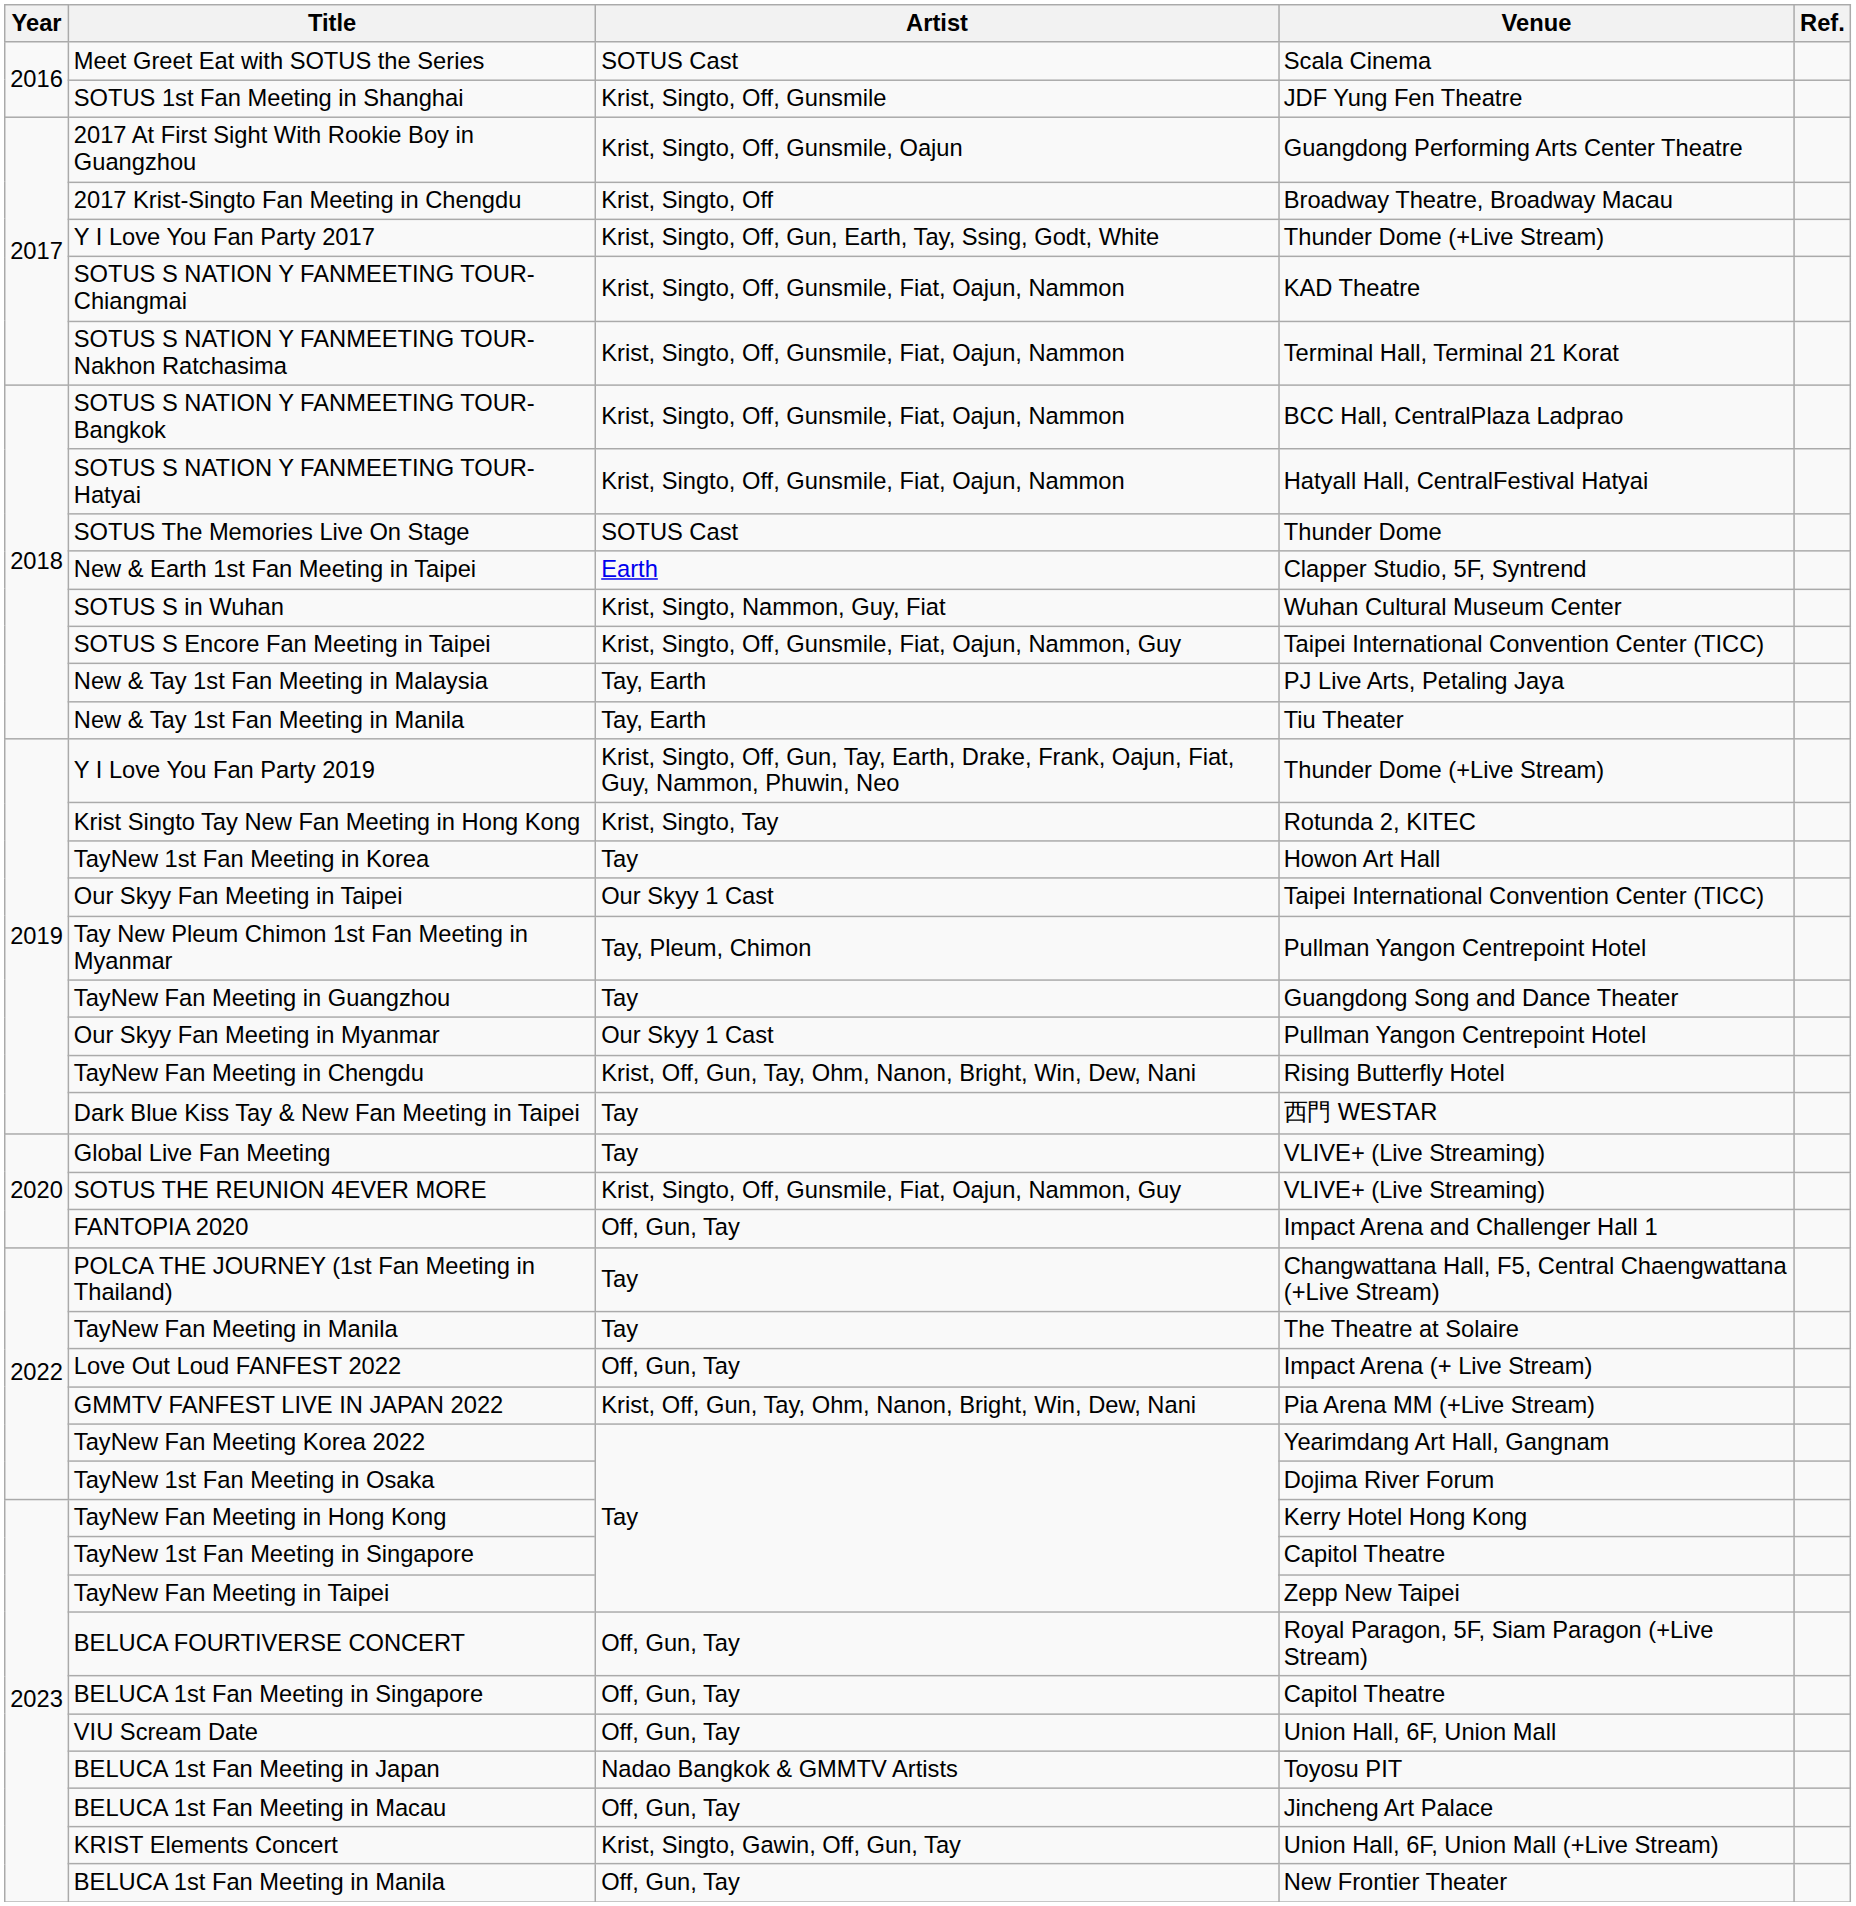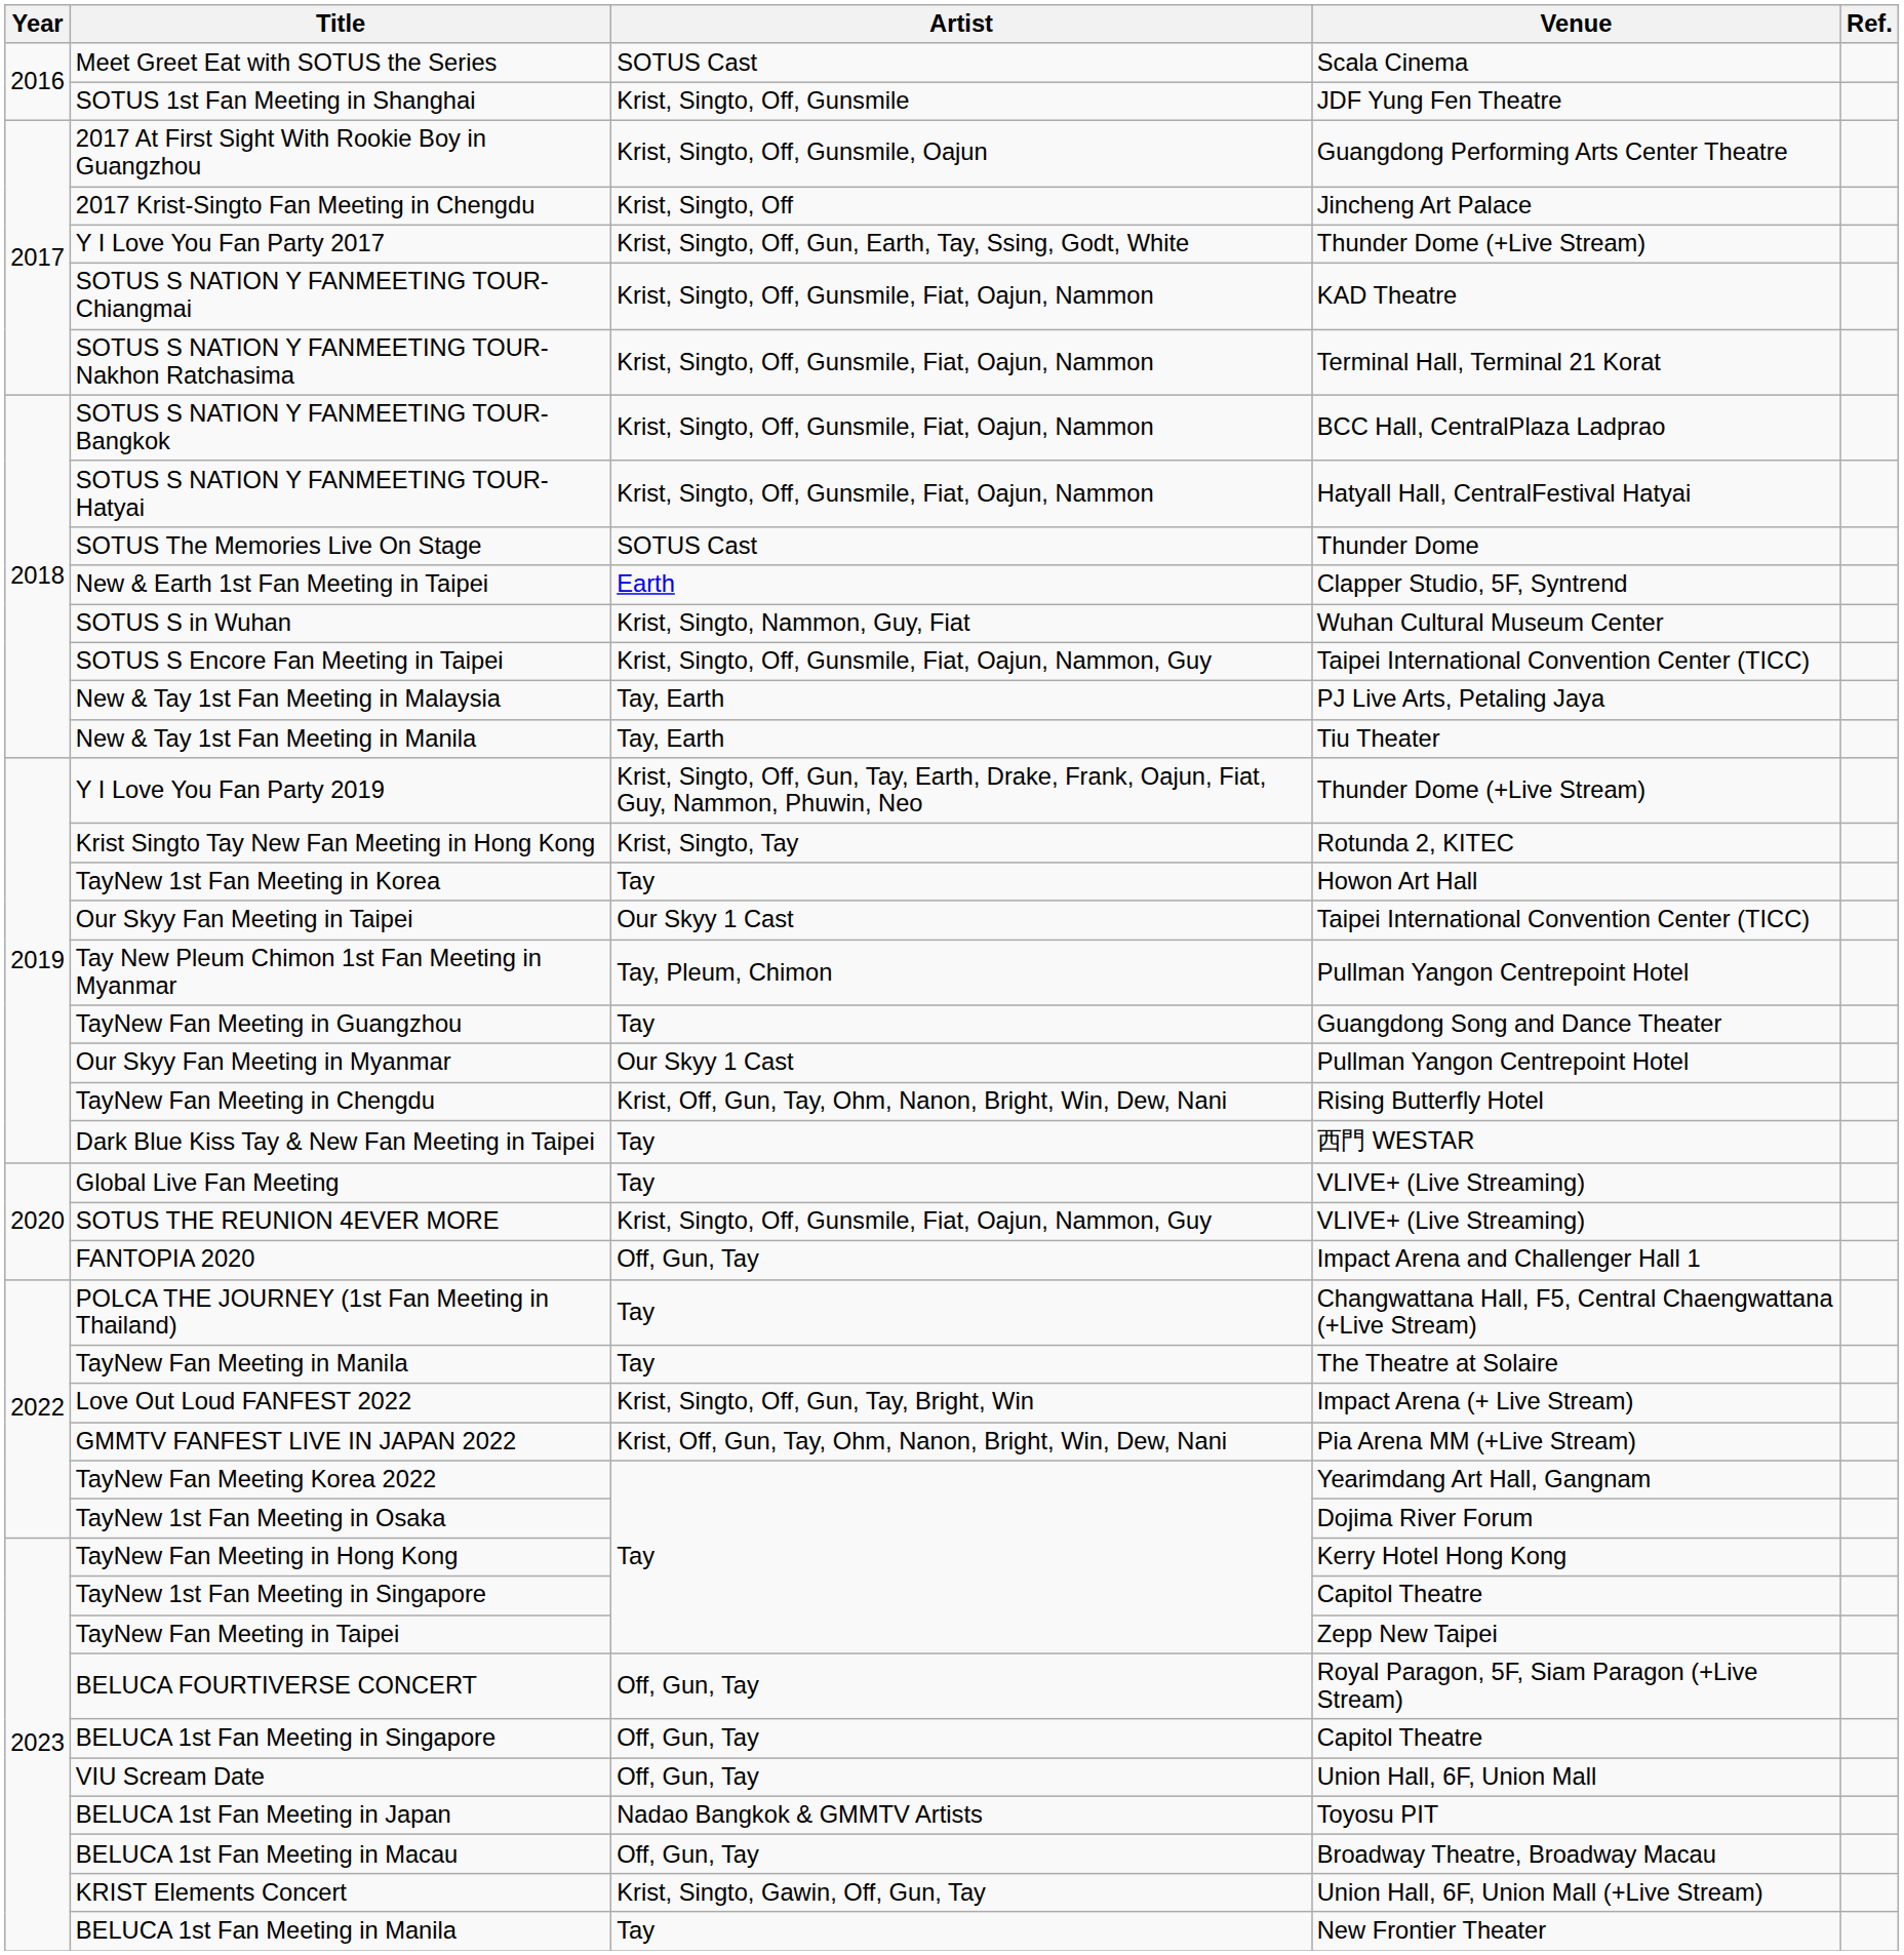2017 Krist-Singto Fan Meeting in Chengdu | Venue: Broadway Theatre, Broadway Macau -> Jincheng Art Palace
Love Out Loud FANFEST 2022 | Artist: Off, Gun, Tay -> Krist, Singto, Off, Gun, Tay, Bright, Win
BELUCA 1st Fan Meeting in Macau | Venue: Jincheng Art Palace -> Broadway Theatre, Broadway Macau
BELUCA 1st Fan Meeting in Manila | Artist: Off, Gun, Tay -> Tay
